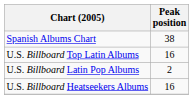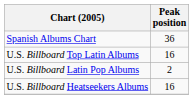Spanish Albums Chart | Peak position: 38 -> 36
